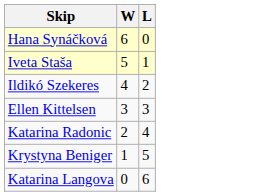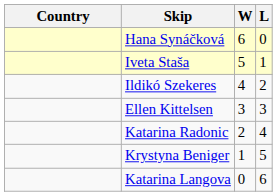+ column: Country
